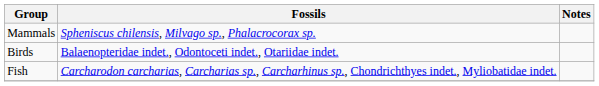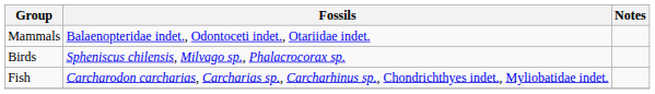Mammals | Fossils: Spheniscus chilensis, Milvago sp., Phalacrocorax sp. -> Balaenopteridae indet., Odontoceti indet., Otariidae indet.
Birds | Fossils: Balaenopteridae indet., Odontoceti indet., Otariidae indet. -> Spheniscus chilensis, Milvago sp., Phalacrocorax sp.
